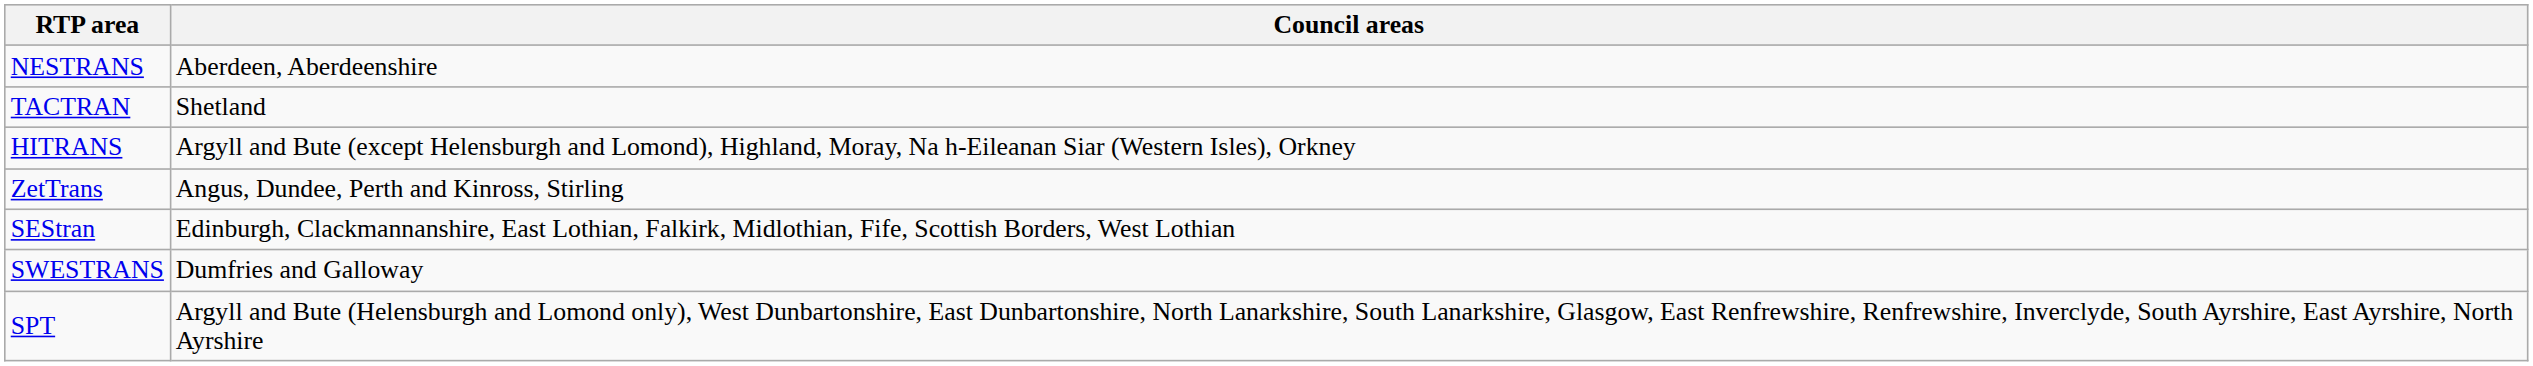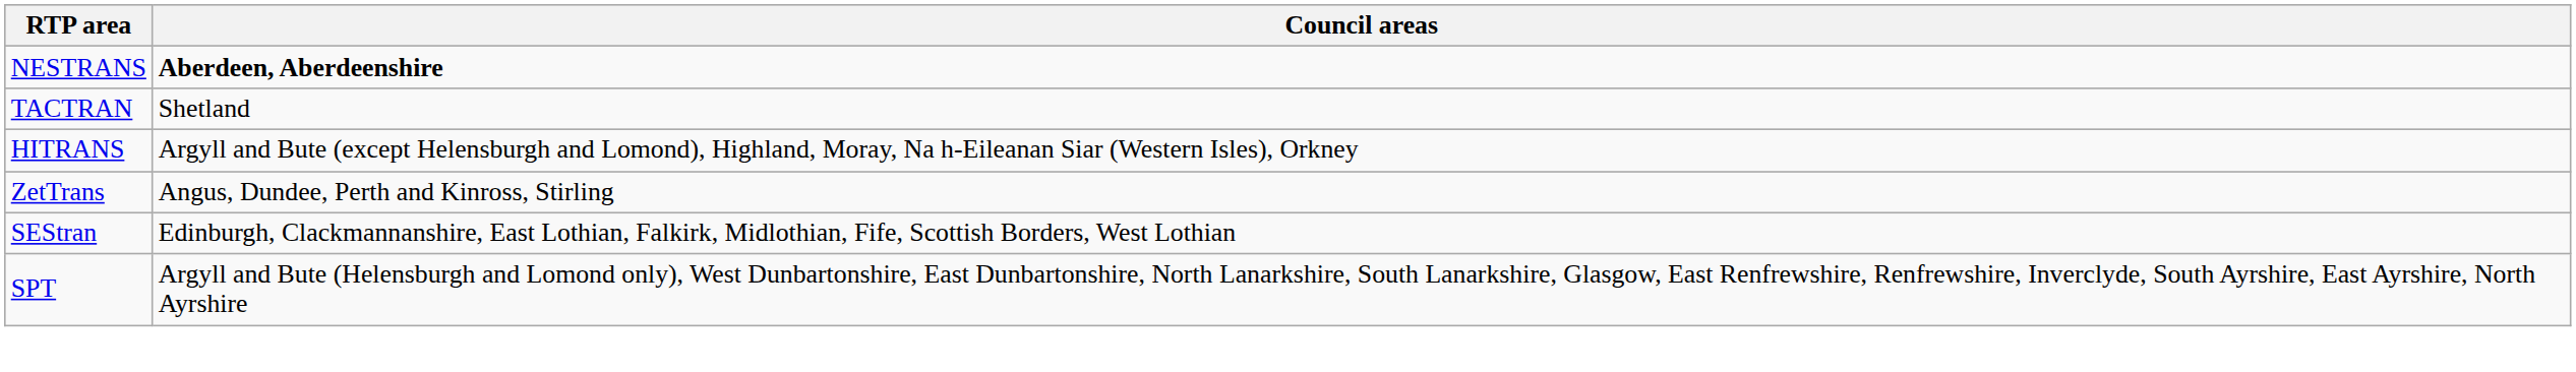NESTRANS | Council areas: normal -> bold
- row: SWESTRANS | Dumfries and Galloway
